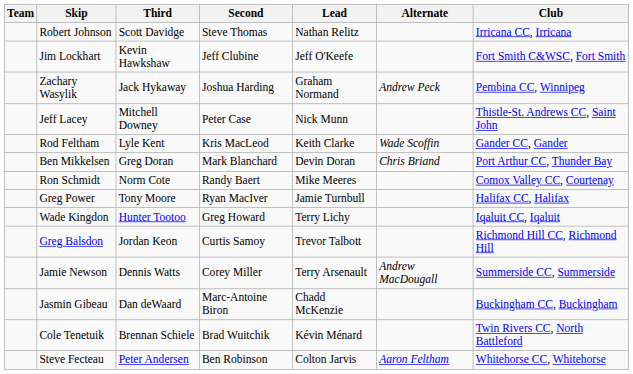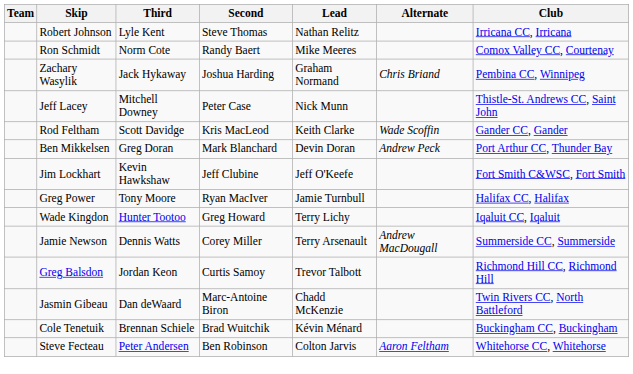Robert Johnson | Third: Scott Davidge -> Lyle Kent
rows swapped: Ron Schmidt <-> Jim Lockhart
Zachary Wasylik | Alternate: Andrew Peck -> Chris Briand
Rod Feltham | Third: Lyle Kent -> Scott Davidge
Ben Mikkelsen | Alternate: Chris Briand -> Andrew Peck
rows swapped: Greg Balsdon <-> Jamie Newson
Jasmin Gibeau | Club: Buckingham CC, Buckingham -> Twin Rivers CC, North Battleford
Cole Tenetuik | Club: Twin Rivers CC, North Battleford -> Buckingham CC, Buckingham
